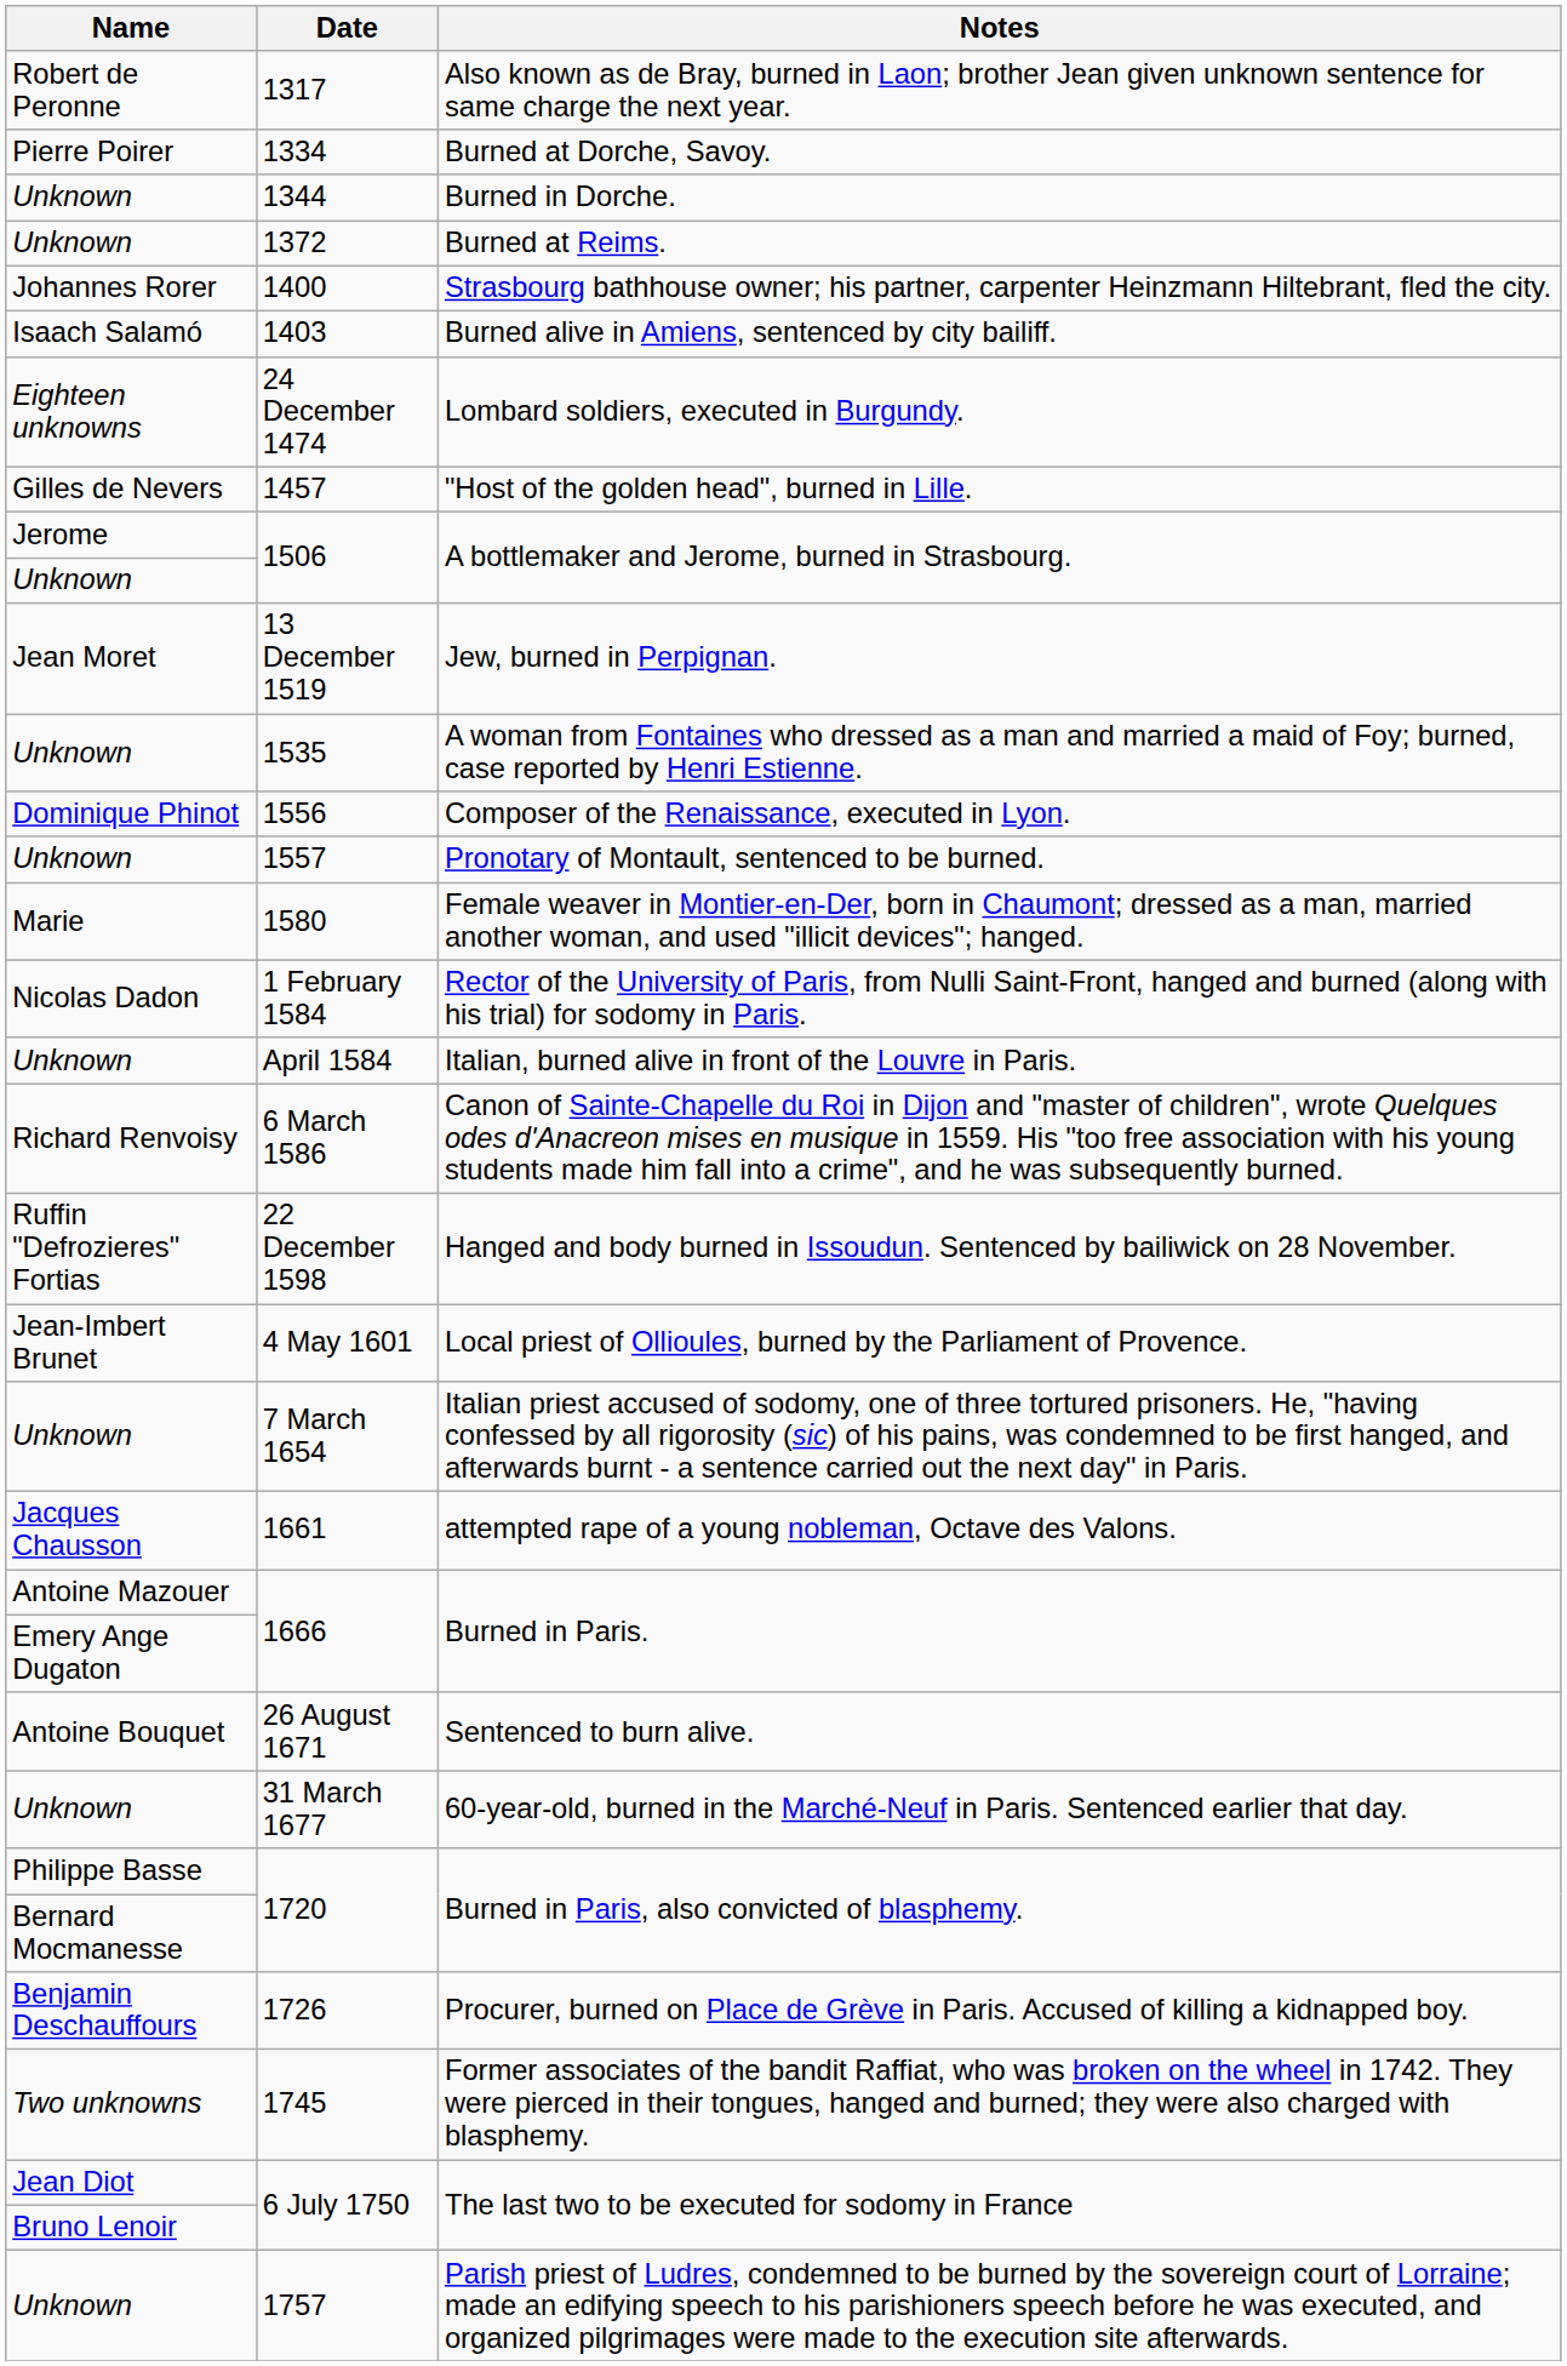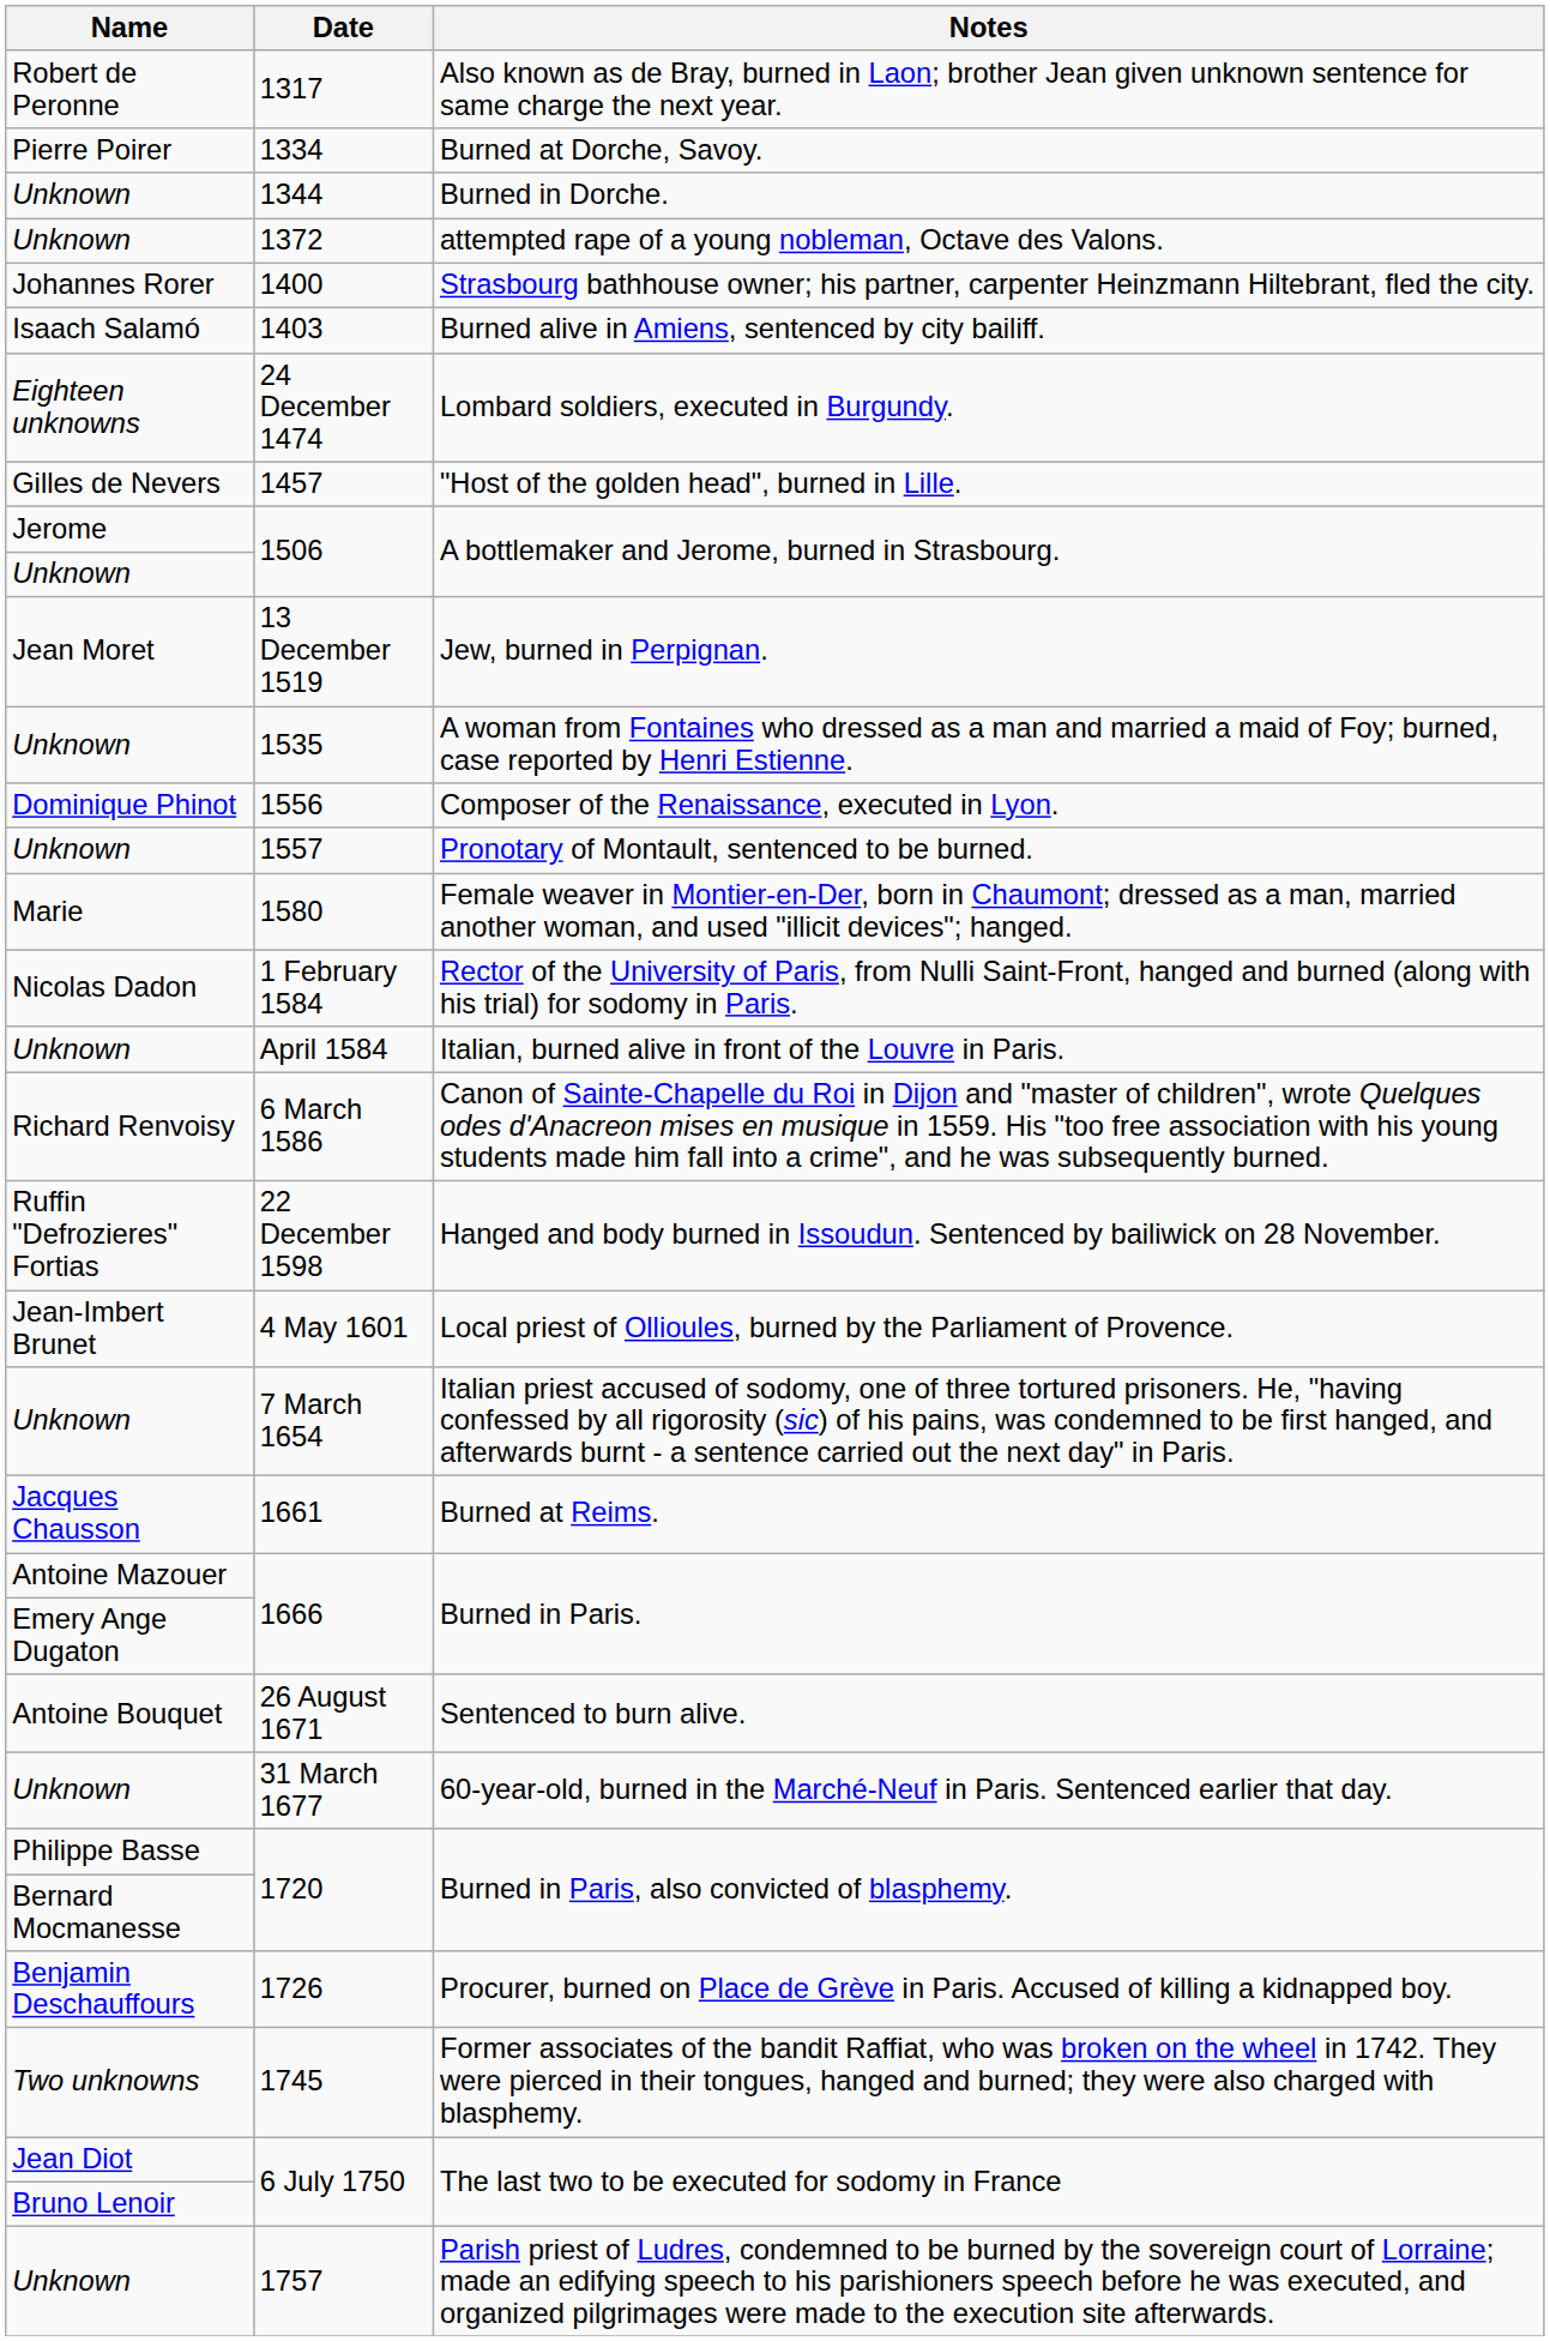1372 | Notes: Burned at Reims. -> attempted rape of a young nobleman, Octave des Valons.
1661 | Notes: attempted rape of a young nobleman, Octave des Valons. -> Burned at Reims.
